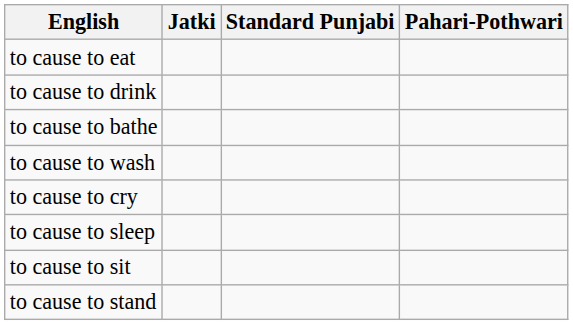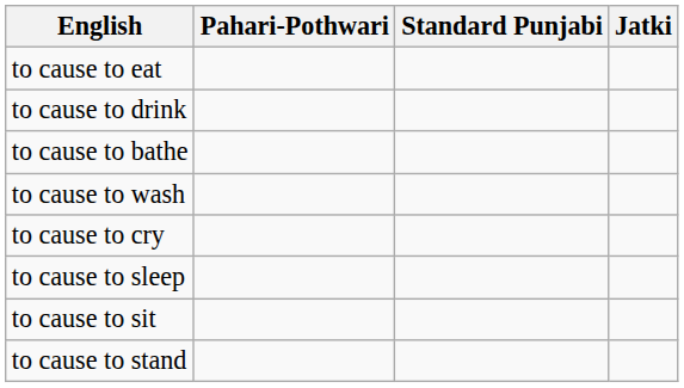columns swapped: Pahari-Pothwari <-> Jatki
